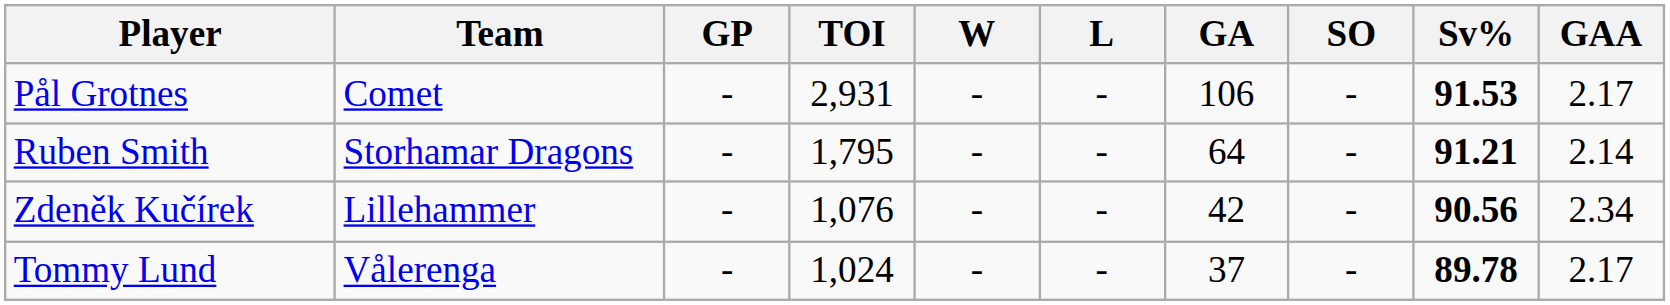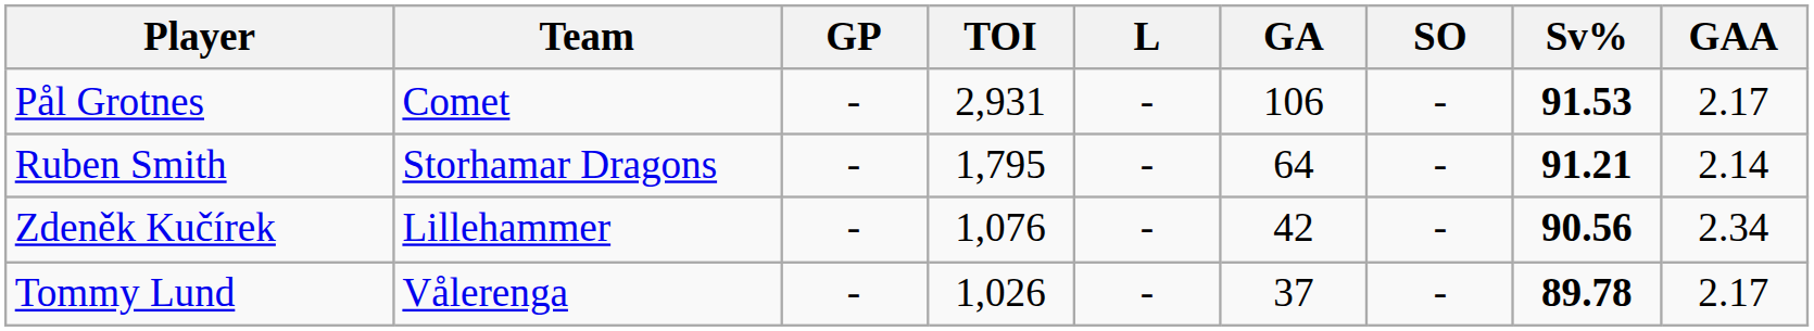- column: W | - | - | - | -
Tommy Lund | TOI: 1,024 -> 1,026
